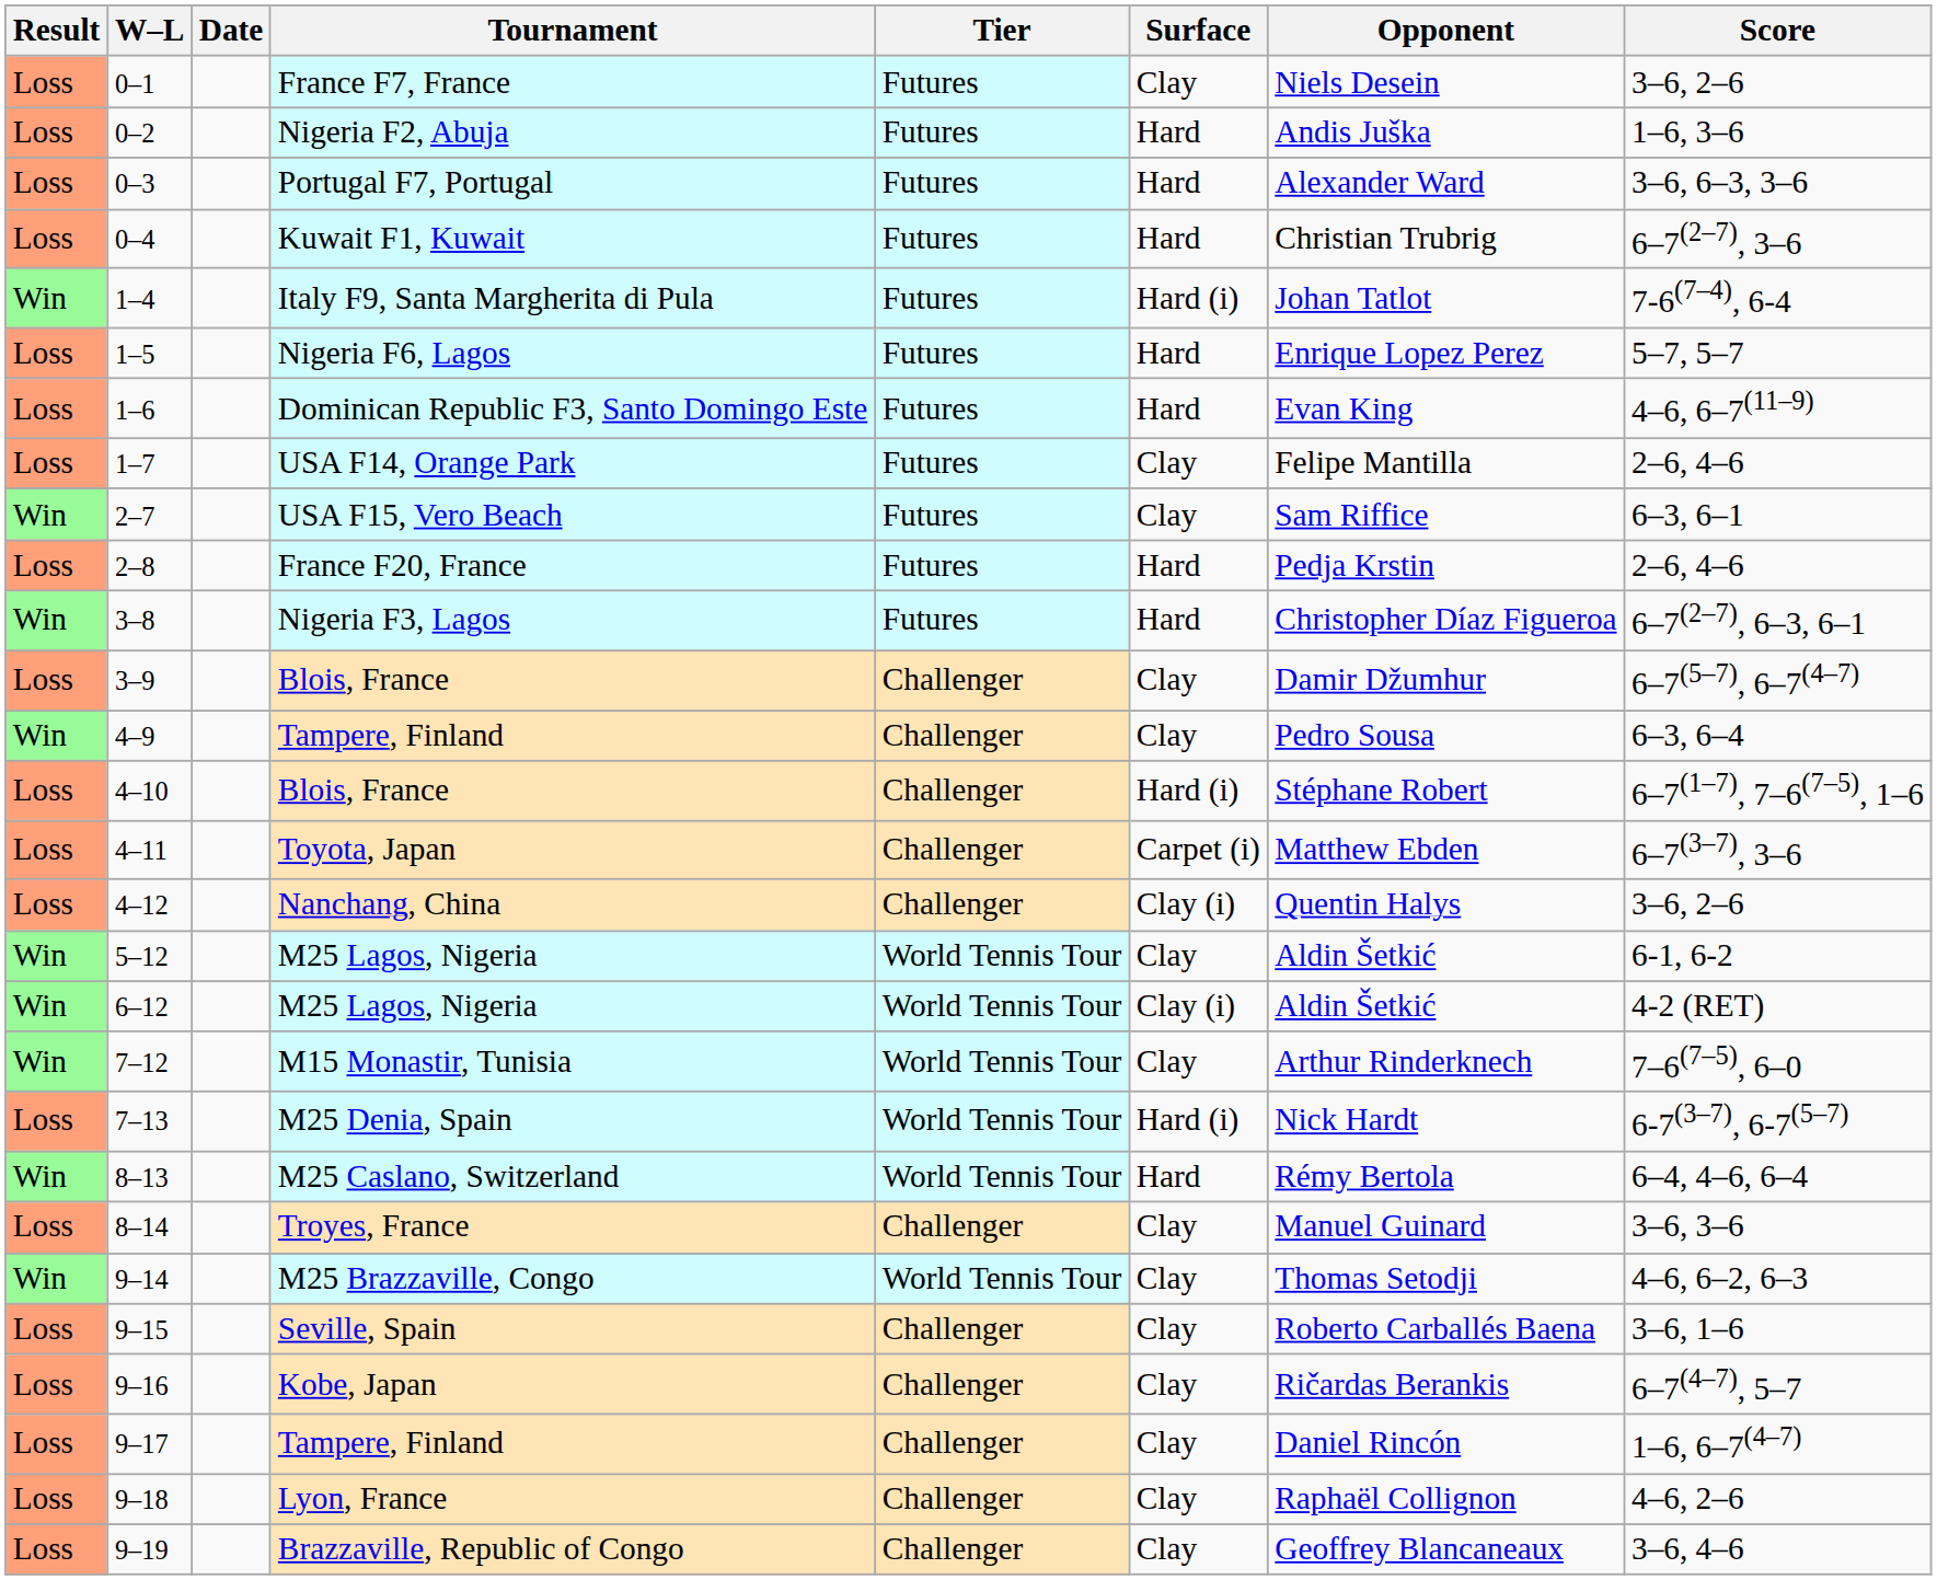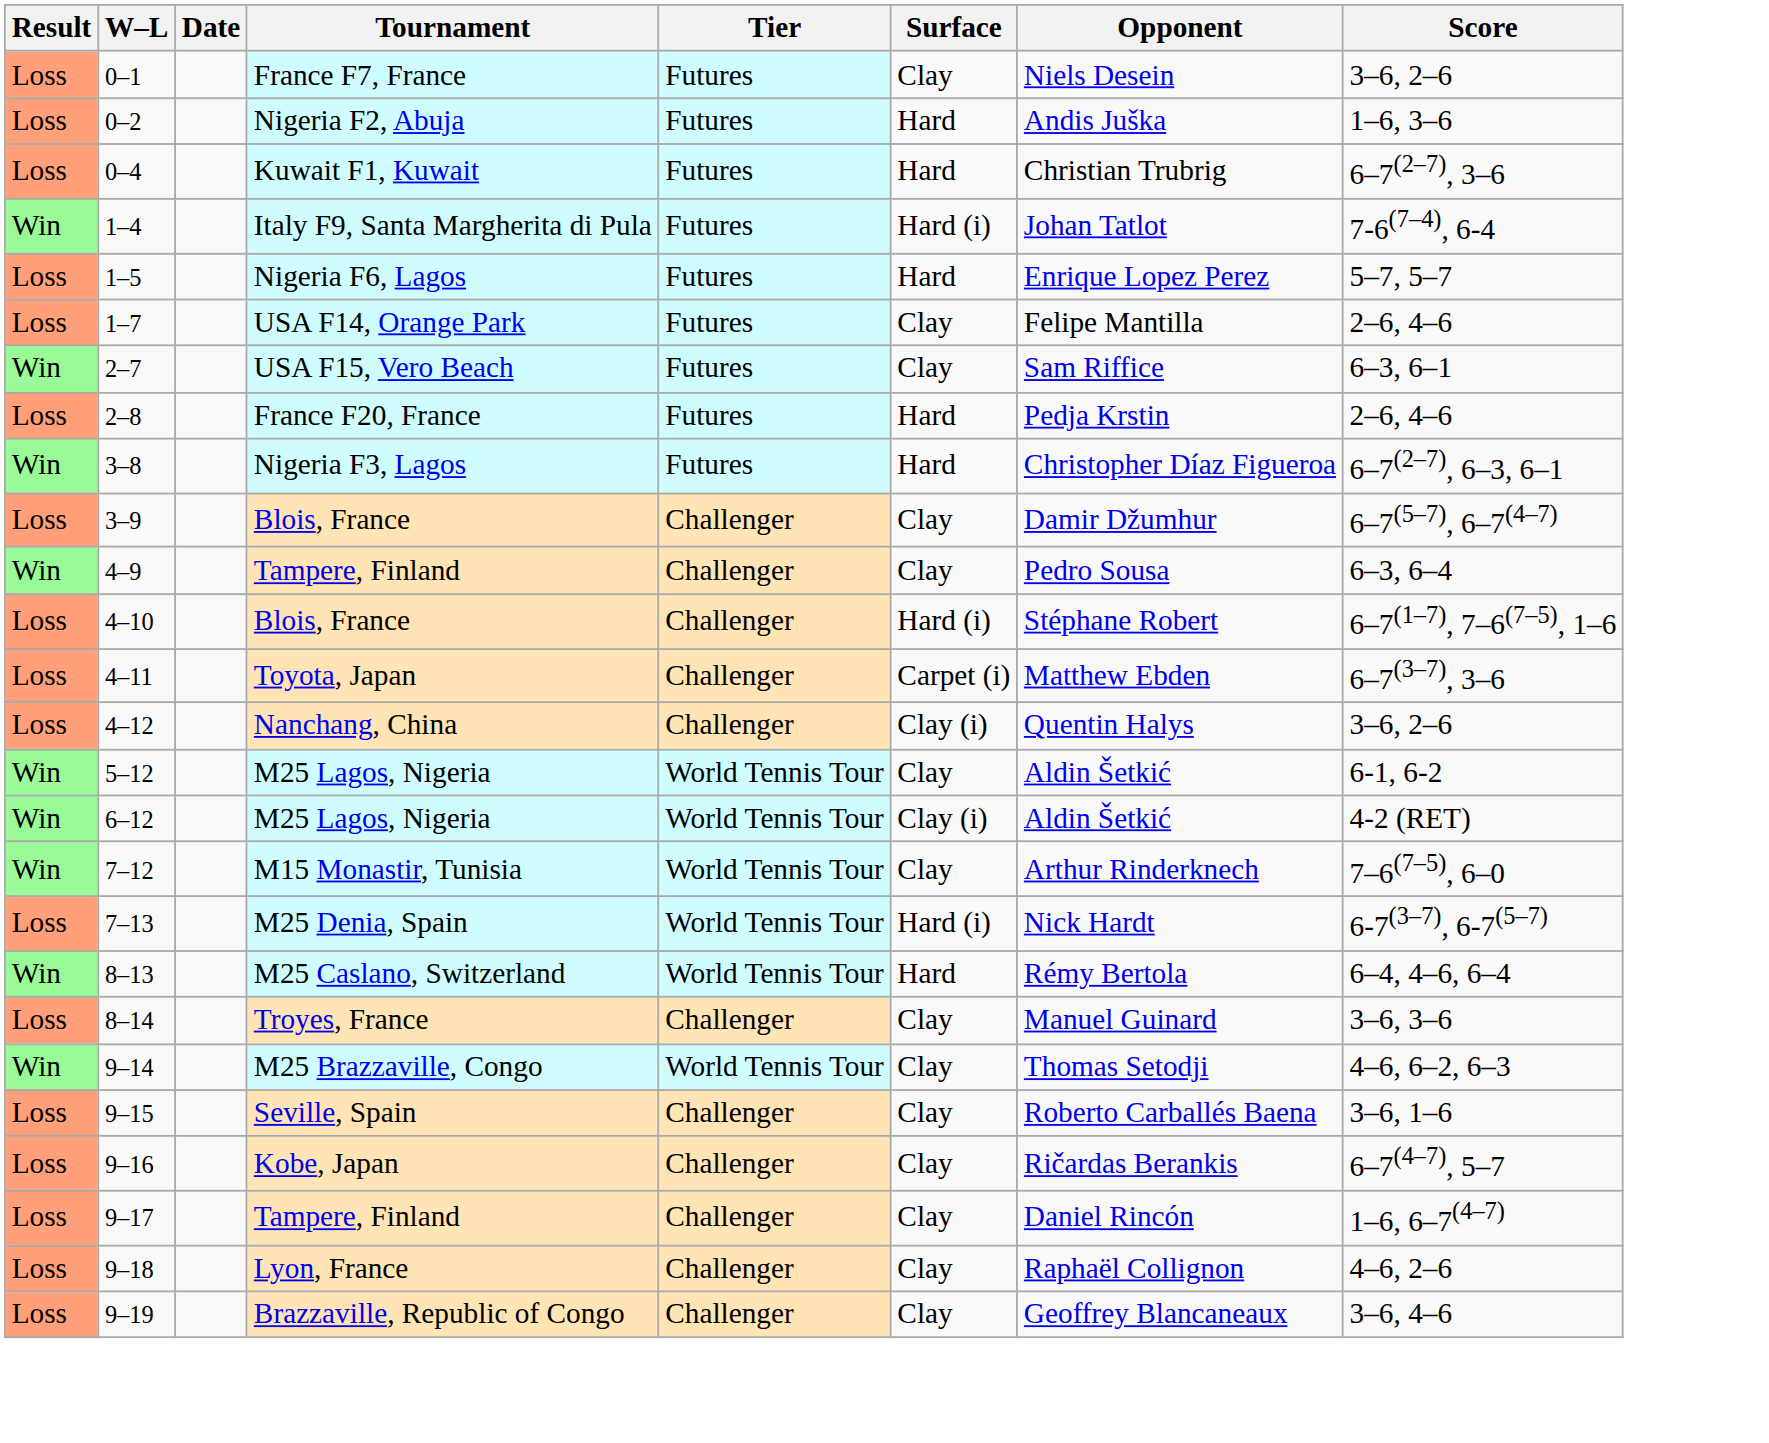- row: Loss | 0–3 | Portugal F7, Portugal | Futures | Hard | Alexander Ward | 3–6, 6–3, 3–6
- row: Loss | 1–6 | Dominican Republic F3, Santo Domingo Este | Futures | Hard | Evan King | 4–6, 6–7(11–9)
